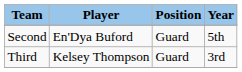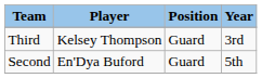rows swapped: Second <-> Third
